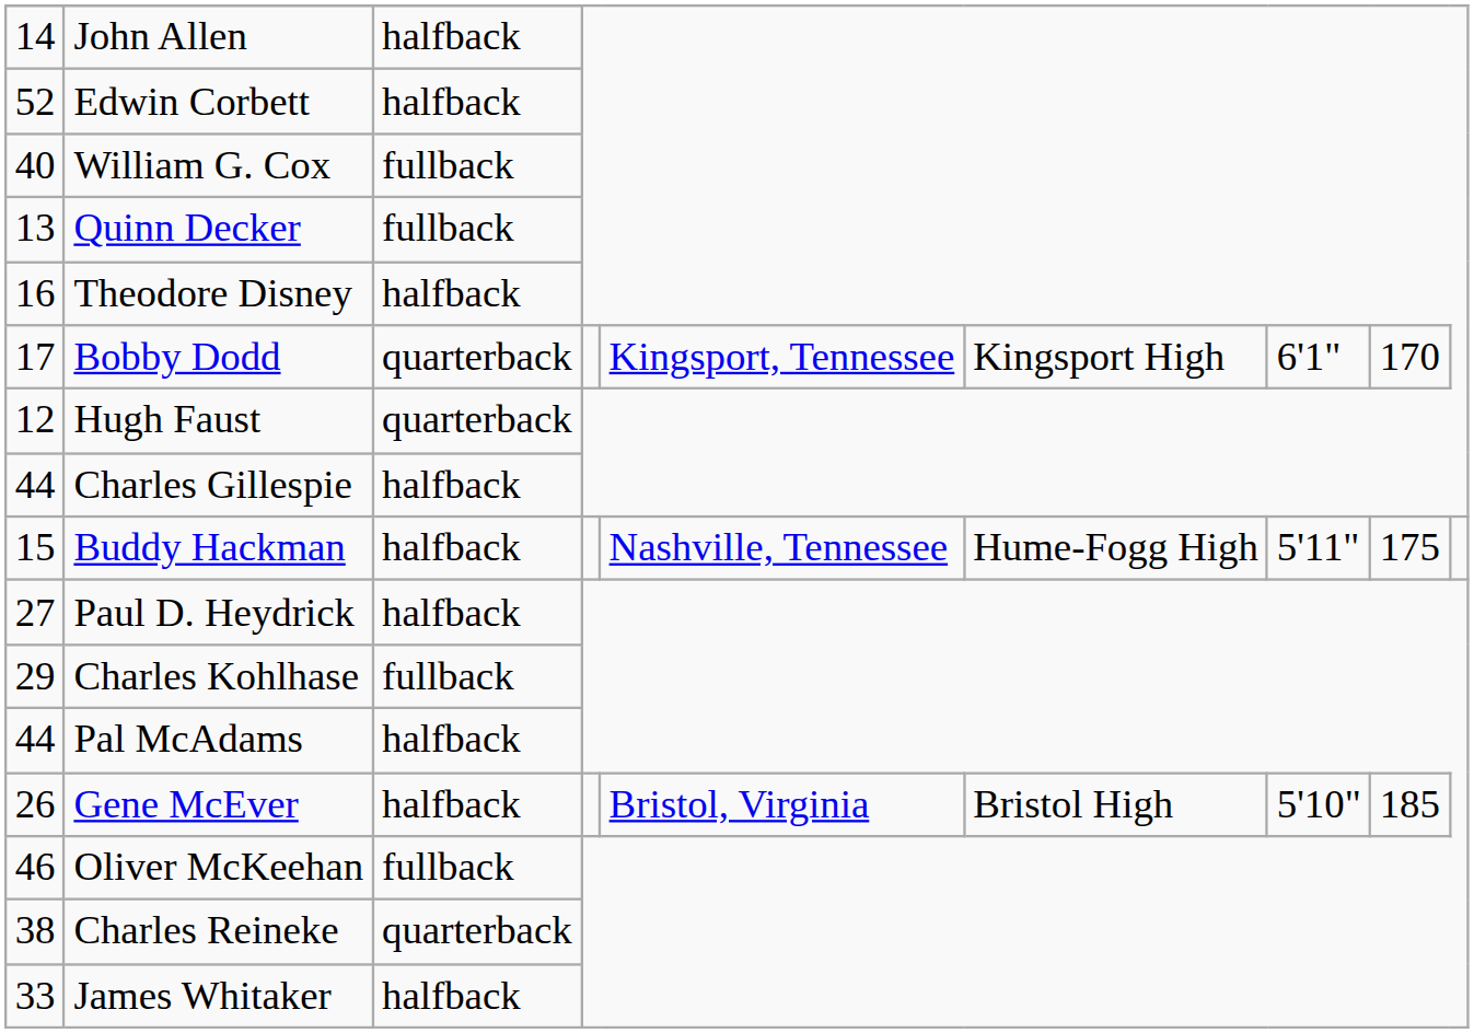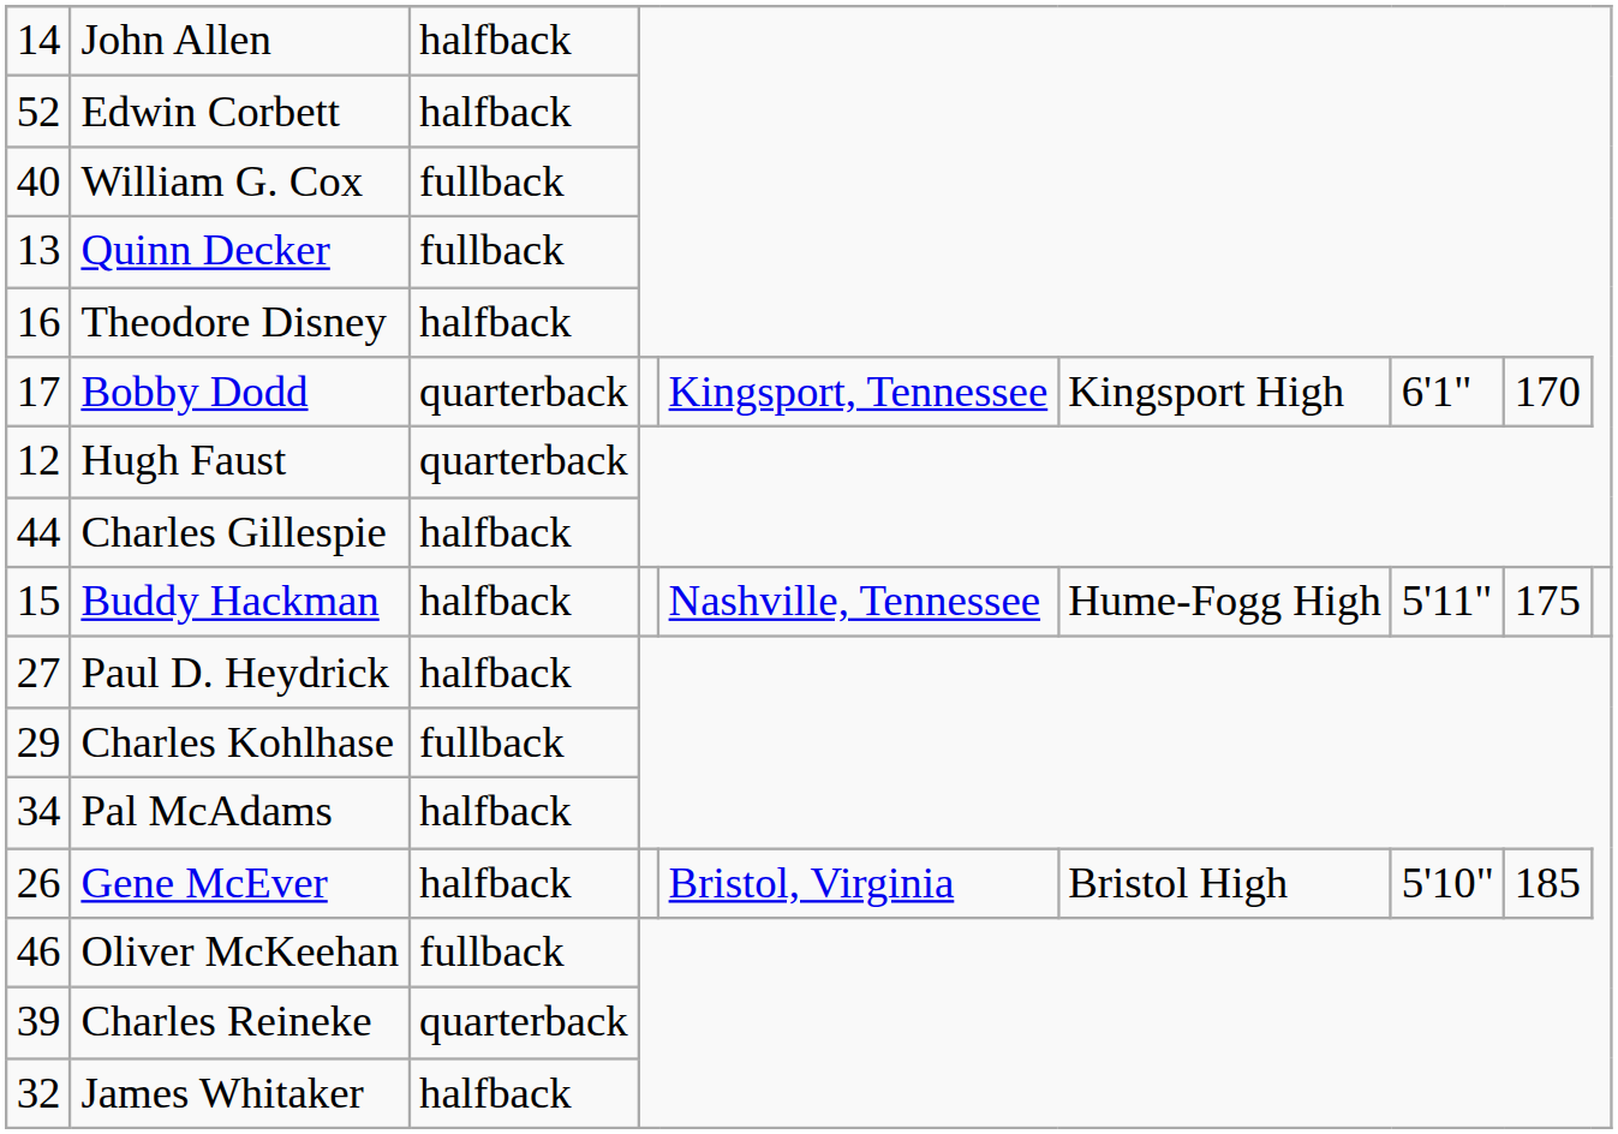Pal McAdams | column 1: 44 -> 34
Charles Reineke | column 1: 38 -> 39
James Whitaker | column 1: 33 -> 32
